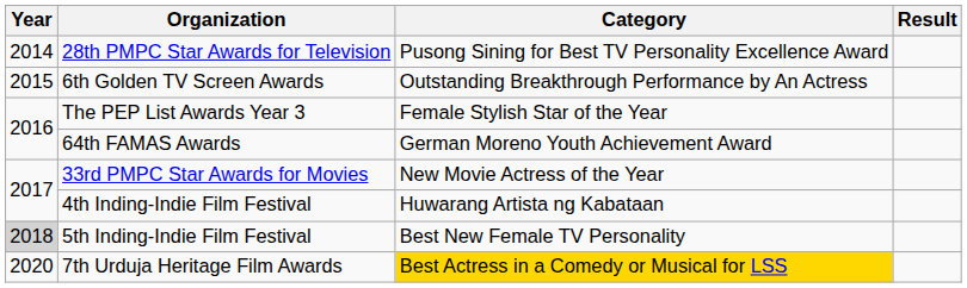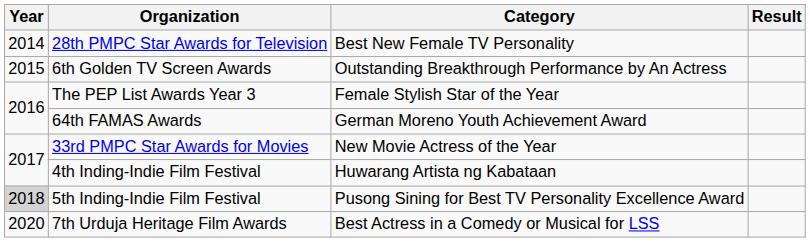28th PMPC Star Awards for Television | Category: Pusong Sining for Best TV Personality Excellence Award -> Best New Female TV Personality
5th Inding-Indie Film Festival | Category: Best New Female TV Personality -> Pusong Sining for Best TV Personality Excellence Award
7th Urduja Heritage Film Awards | Category: gold background -> no background
